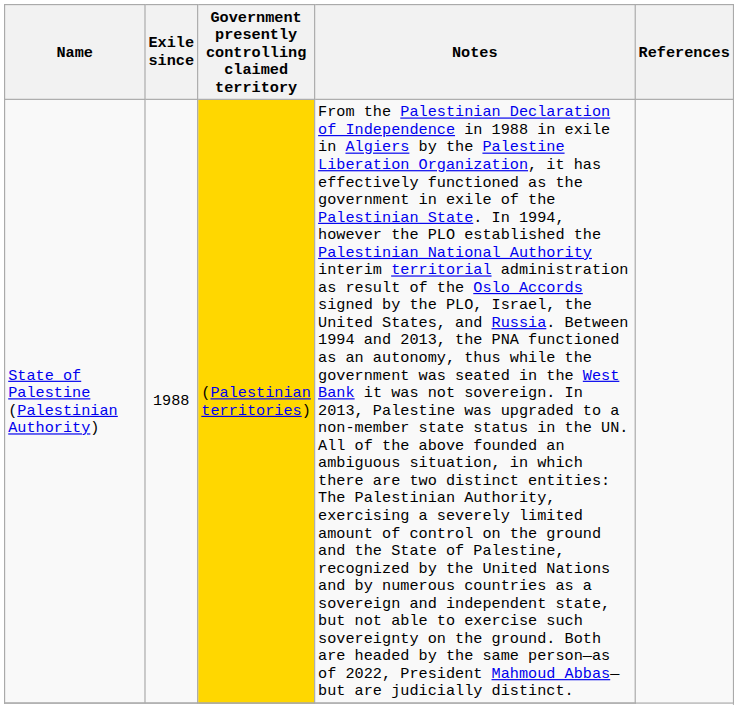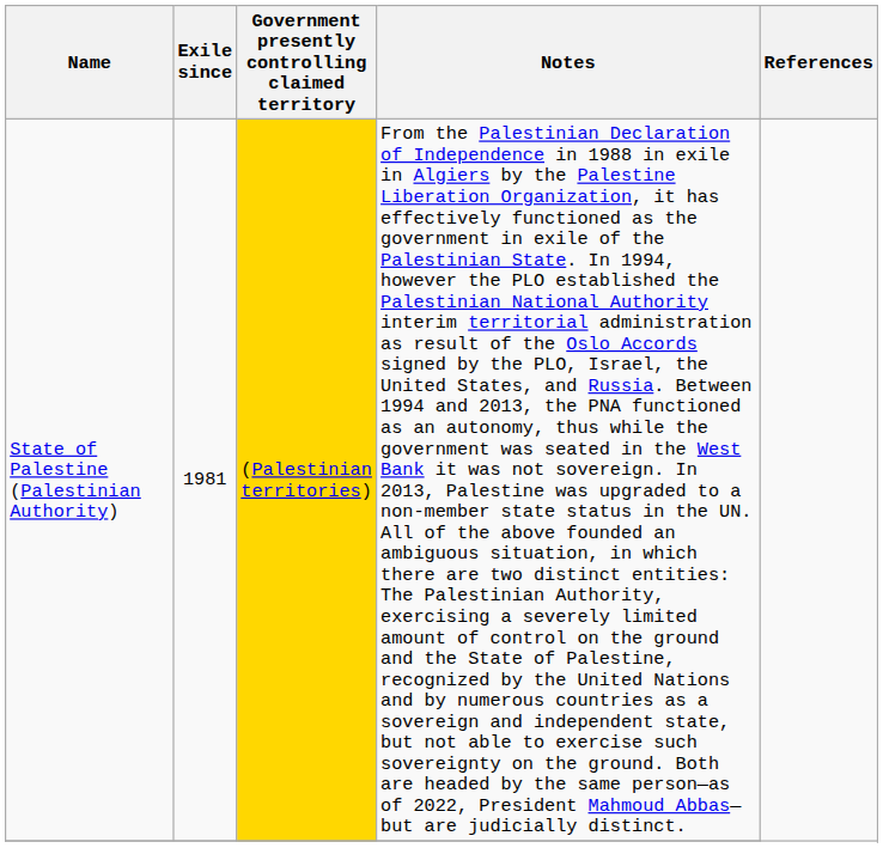State of Palestine (Palestinian Authority) | Exile since: 1988 -> 1981
